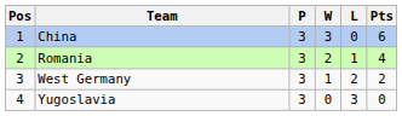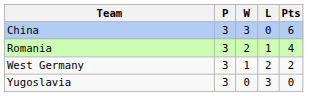- column: Pos | 1 | 2 | 3 | 4
